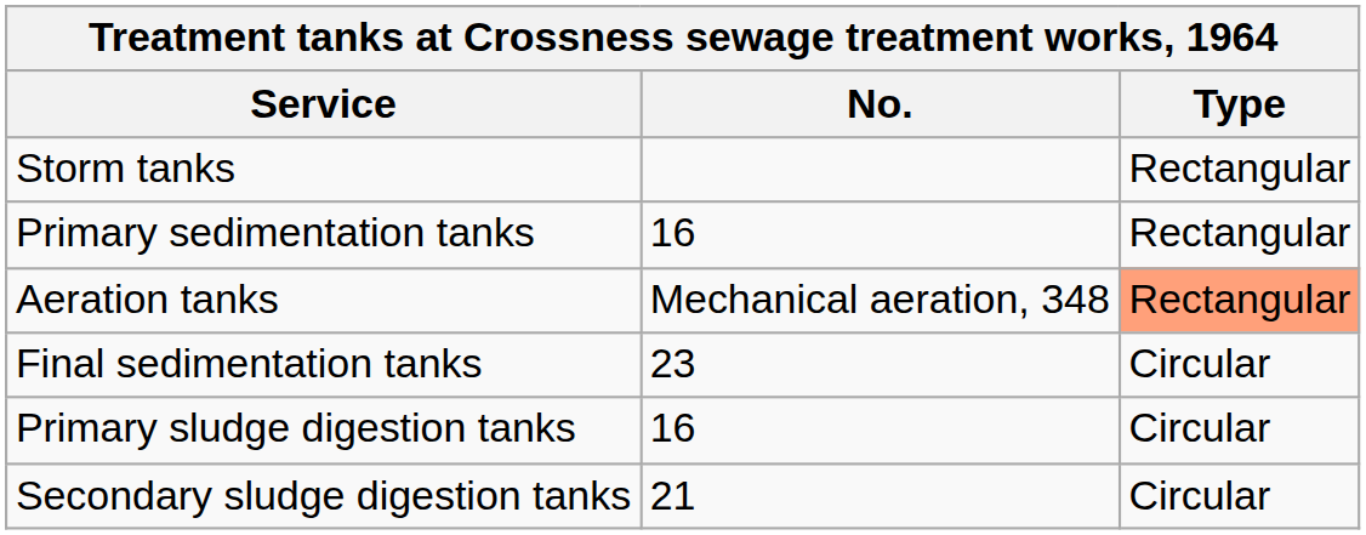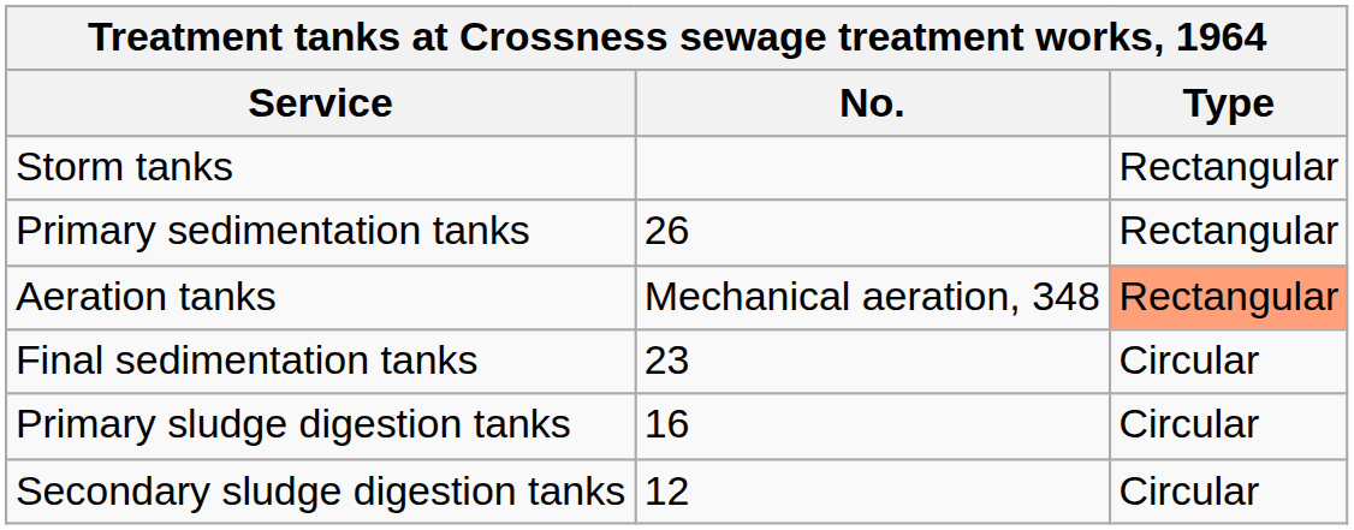Primary sedimentation tanks | No.: 16 -> 26
Secondary sludge digestion tanks | No.: 21 -> 12
